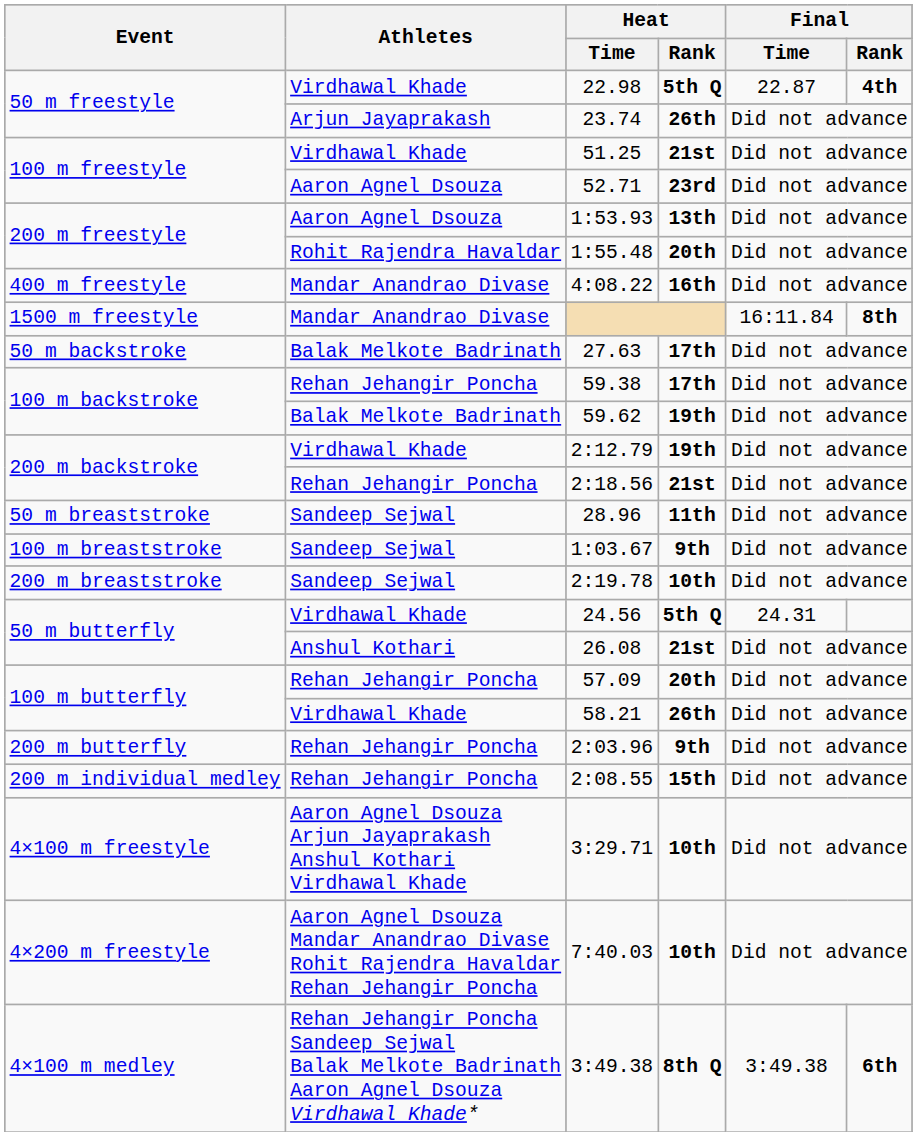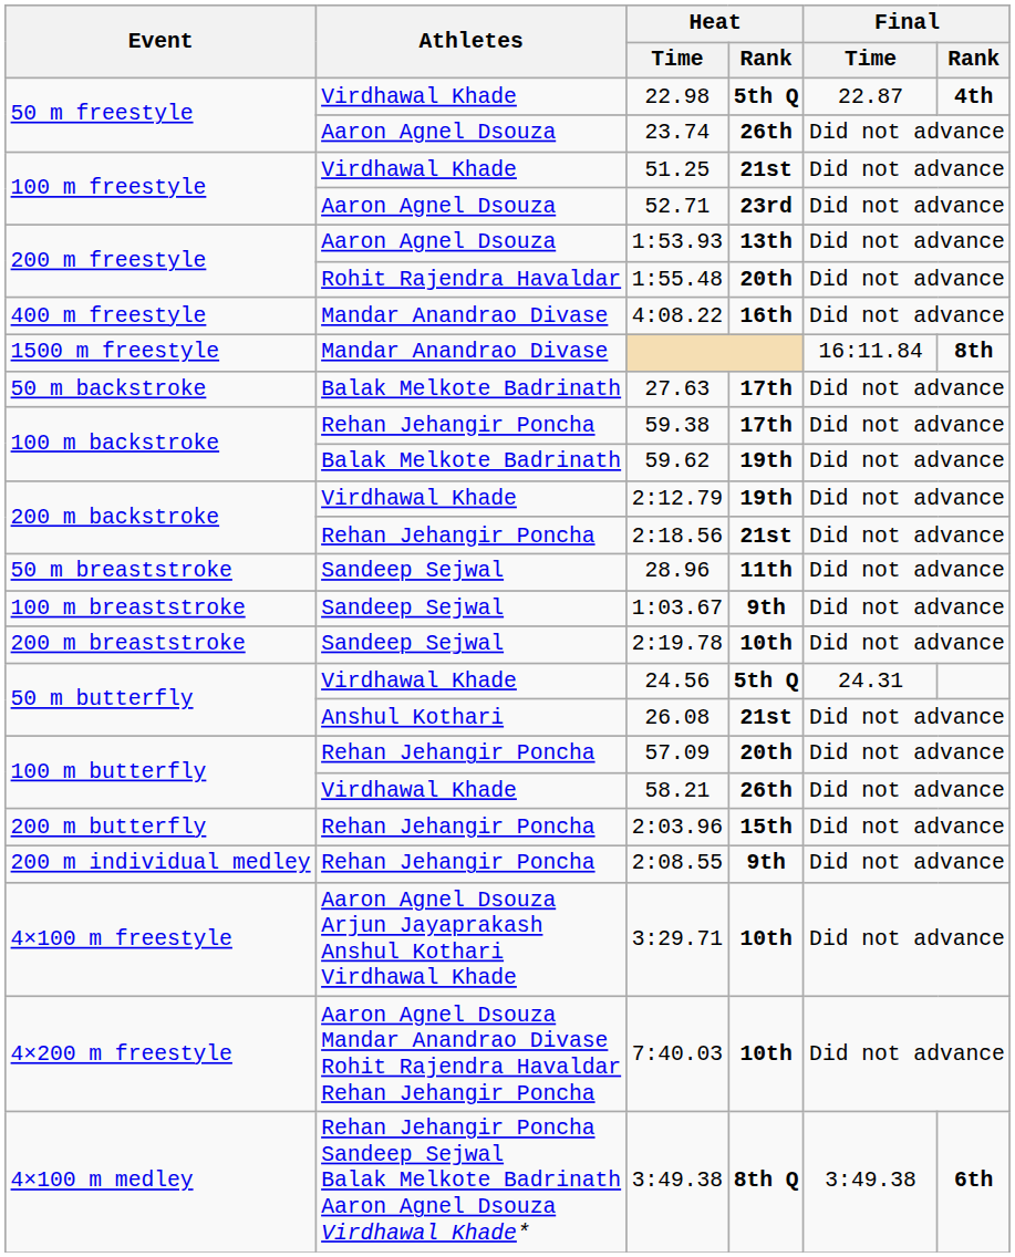23.74 | Athletes: Arjun Jayaprakash -> Aaron Agnel Dsouza
2:03.96 | Heat / Rank: 9th -> 15th
2:08.55 | Heat / Rank: 15th -> 9th
